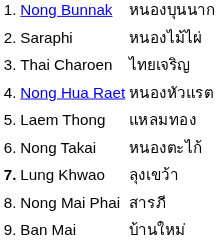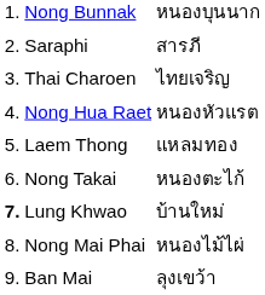Saraphi | column 3: หนองไม้ไผ่ -> สารภี
Lung Khwao | column 3: ลุงเขว้า -> บ้านใหม่
Nong Mai Phai | column 3: สารภี -> หนองไม้ไผ่
Ban Mai | column 3: บ้านใหม่ -> ลุงเขว้า
